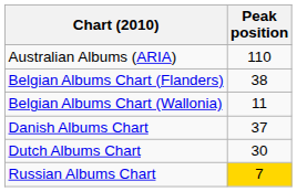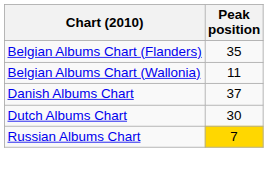- row: Australian Albums (ARIA) | 110
Belgian Albums Chart (Flanders) | Peak position: 38 -> 35
